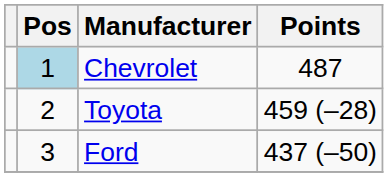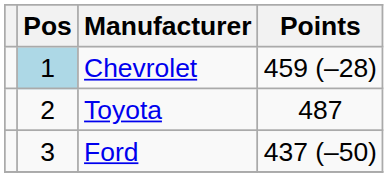Chevrolet | Points: 487 -> 459 (–28)
Toyota | Points: 459 (–28) -> 487
